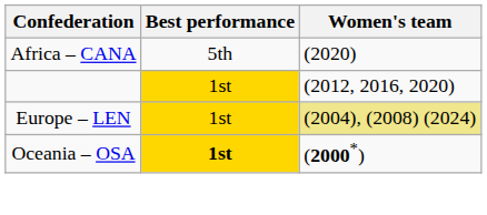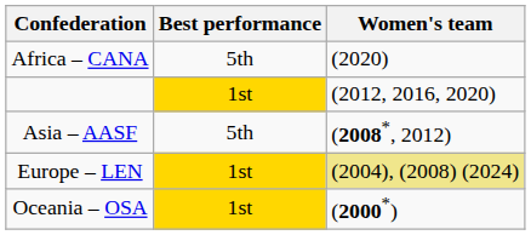+ row: Asia – AASF | 5th | (2008*, 2012)
Oceania – OSA | Best performance: bold -> normal
